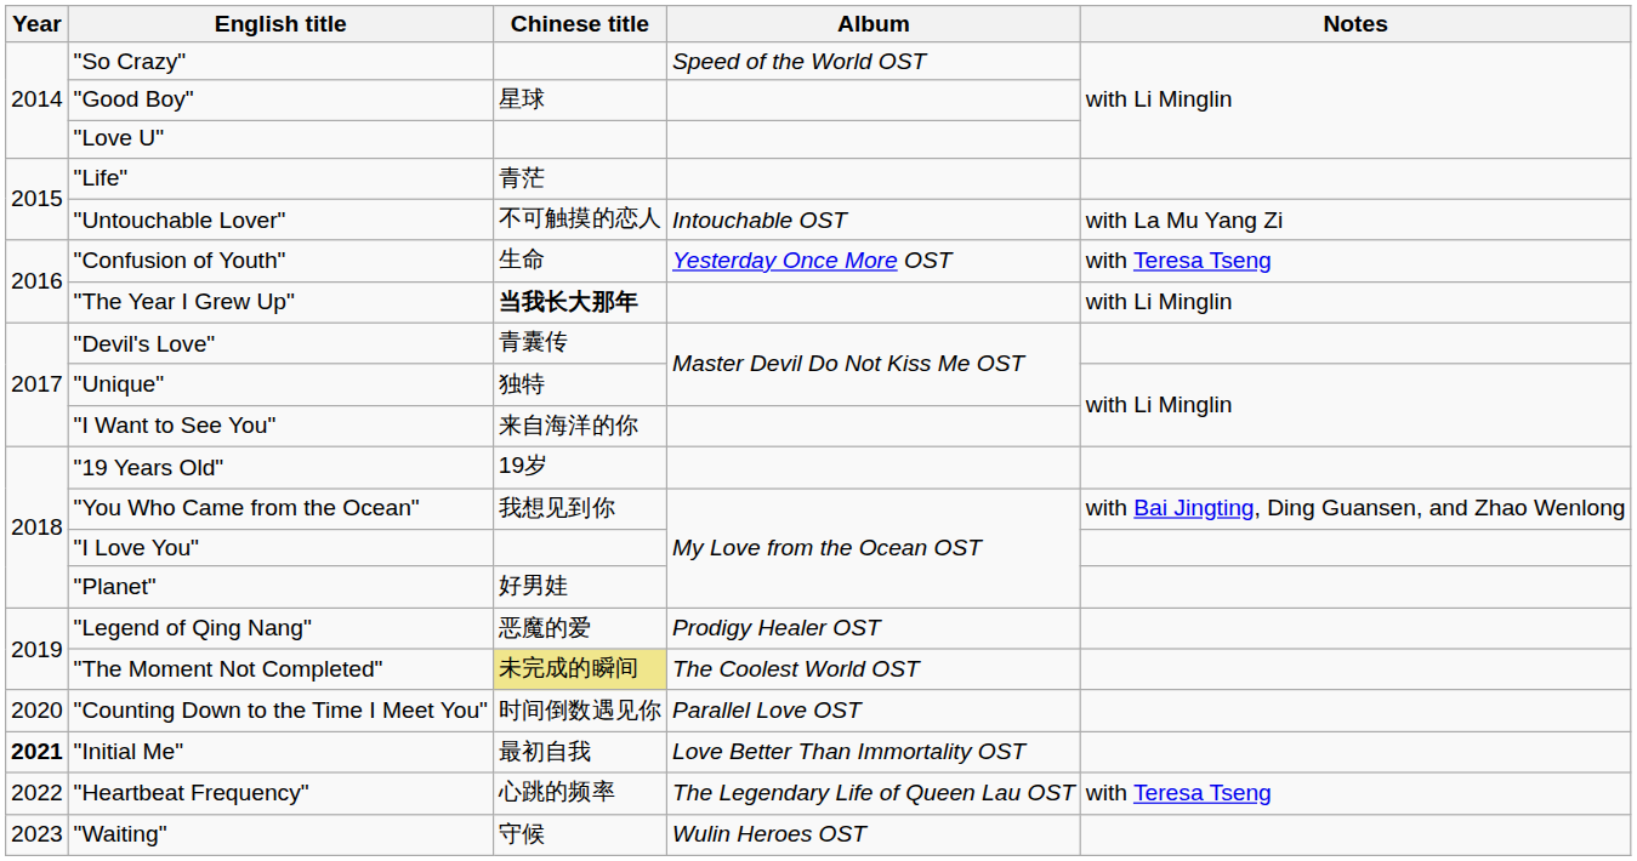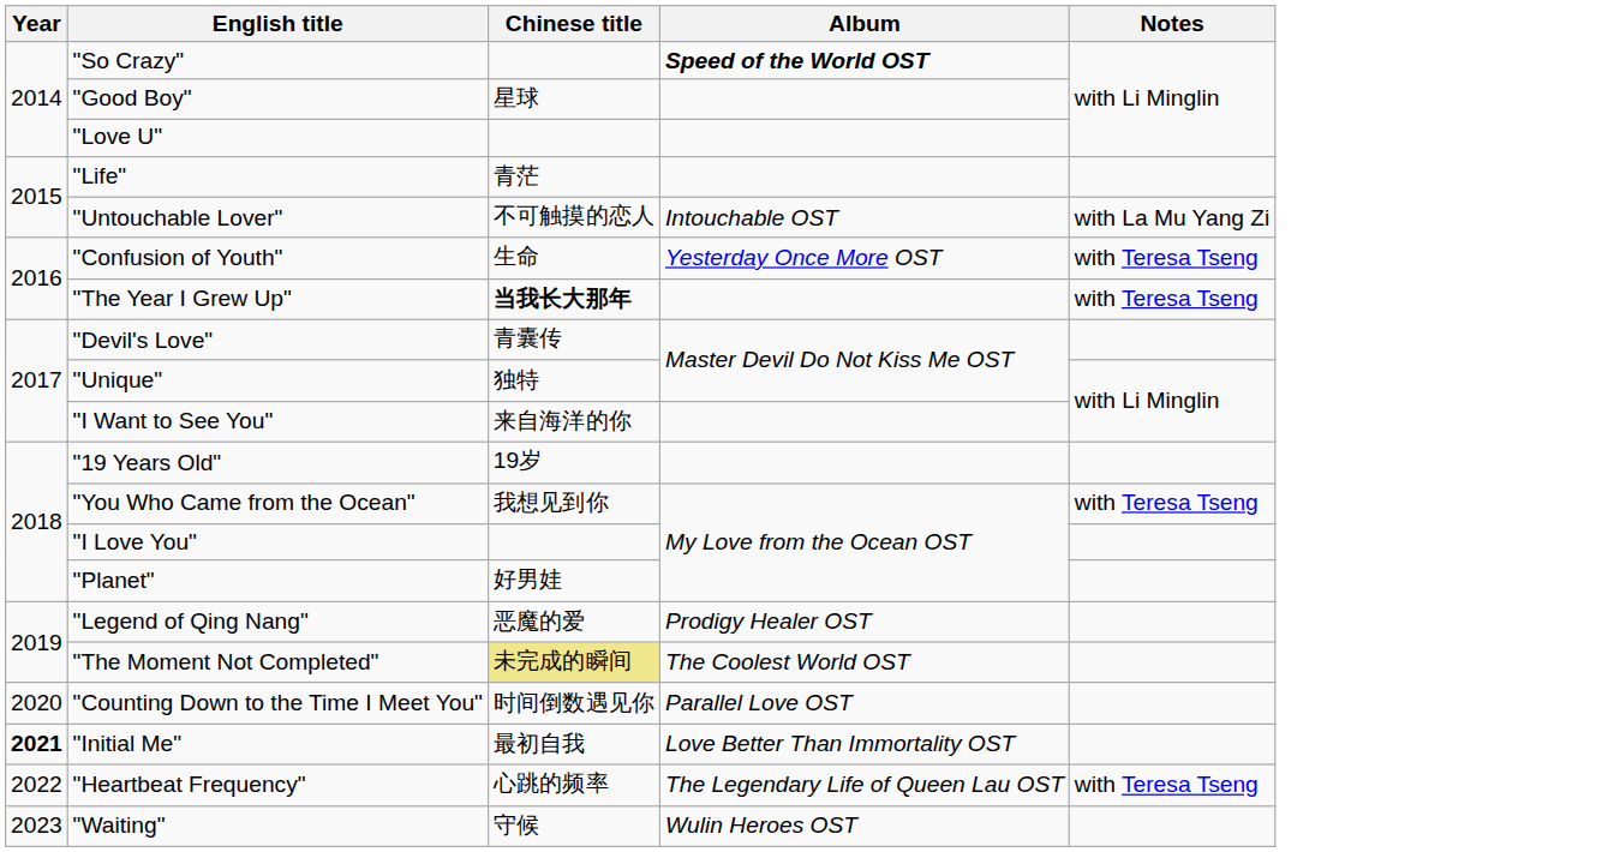"So Crazy" | Album: normal -> bold
"The Year I Grew Up" | Notes: with Li Minglin -> with Teresa Tseng
"You Who Came from the Ocean" | Notes: with Bai Jingting, Ding Guansen, and Zhao Wenlong -> with Teresa Tseng
